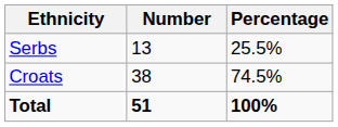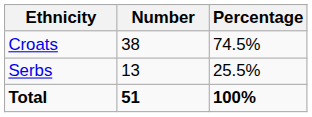rows swapped: Croats <-> Serbs
